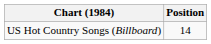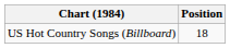US Hot Country Songs (Billboard) | Position: 14 -> 18
